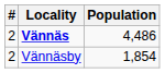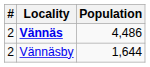Vännäsby | Population: 1,854 -> 1,644
